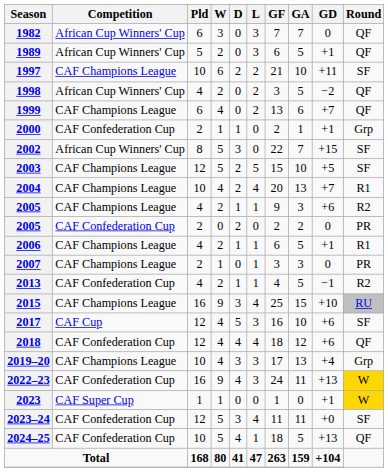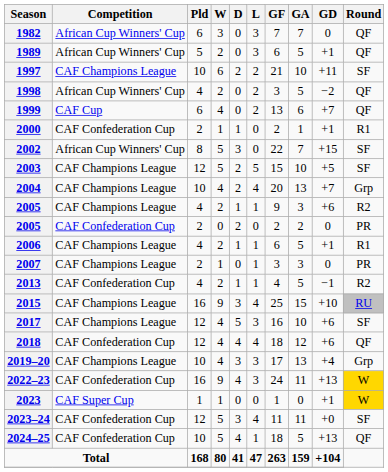1999 | Competition: CAF Champions League -> CAF Cup
2000 | Round: Grp -> R1
2004 | Round: R1 -> Grp
2017 | Competition: CAF Cup -> CAF Champions League
